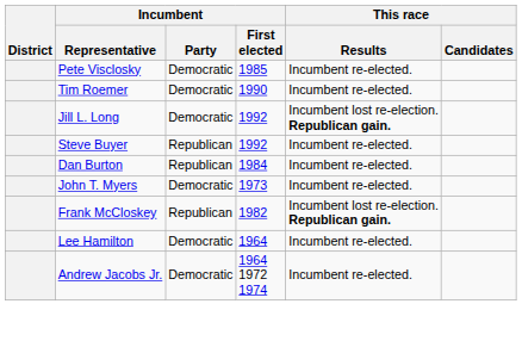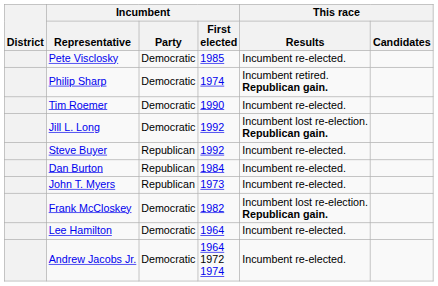+ row: Philip Sharp | Democratic | 1974 | Incumbent retired. Republican gain.
John T. Myers | Incumbent / Party: Democratic -> Republican
Frank McCloskey | Incumbent / Party: Republican -> Democratic
